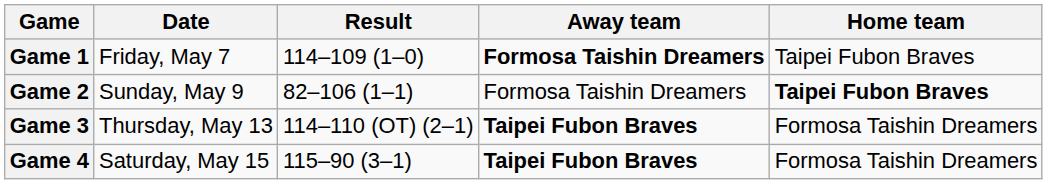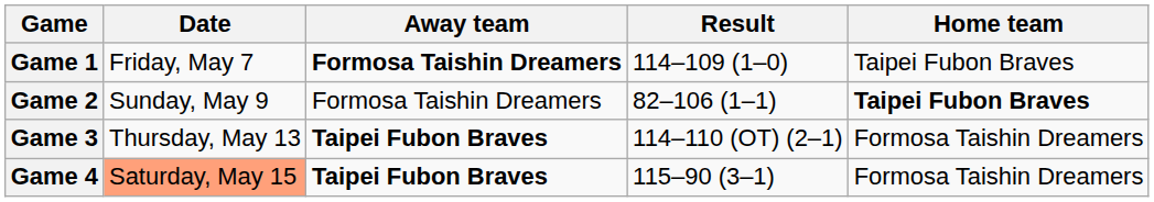columns swapped: Away team <-> Result
Game 4 | Date: no background -> lightsalmon background
